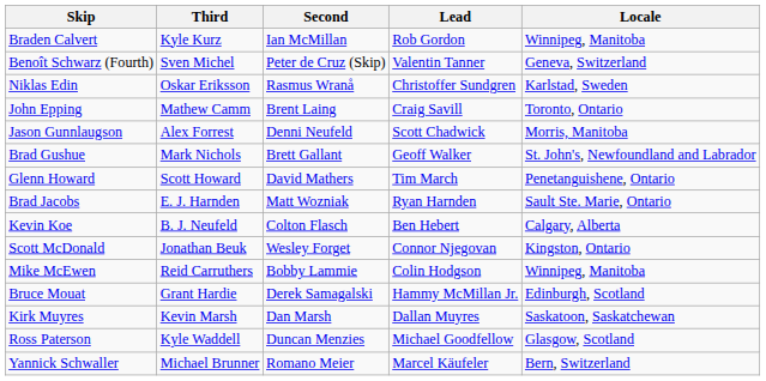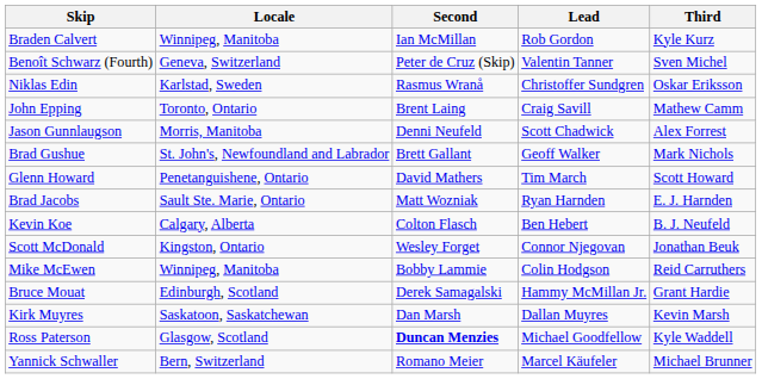columns swapped: Third <-> Locale
Ross Paterson | Second: normal -> bold
